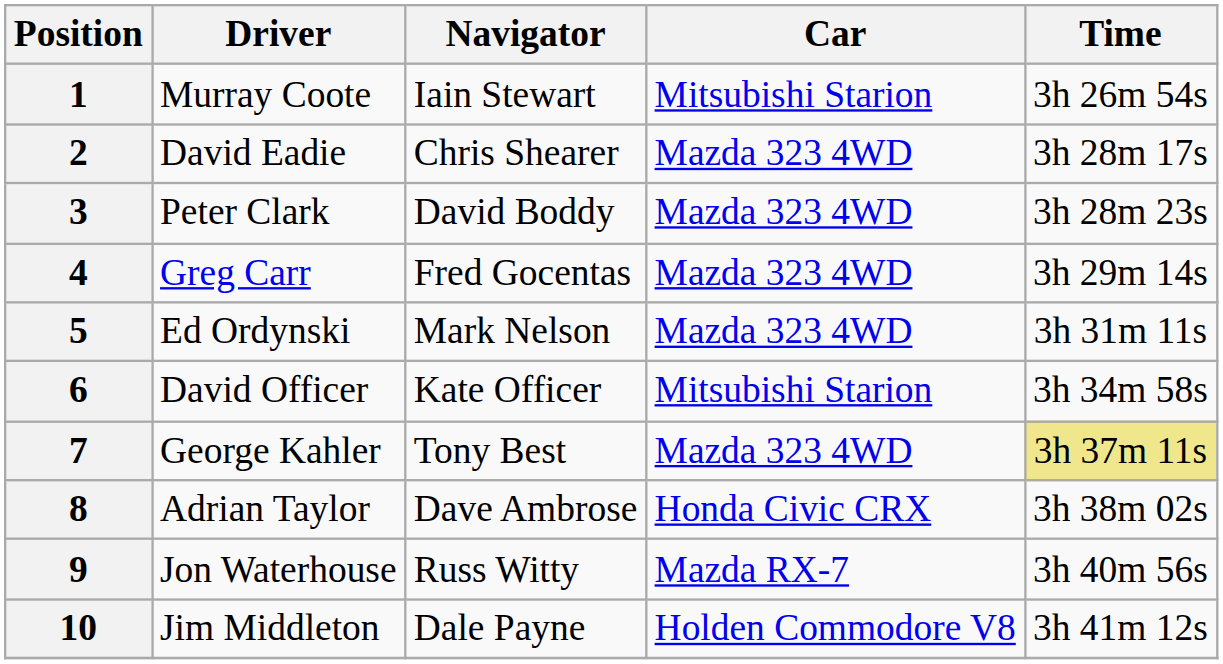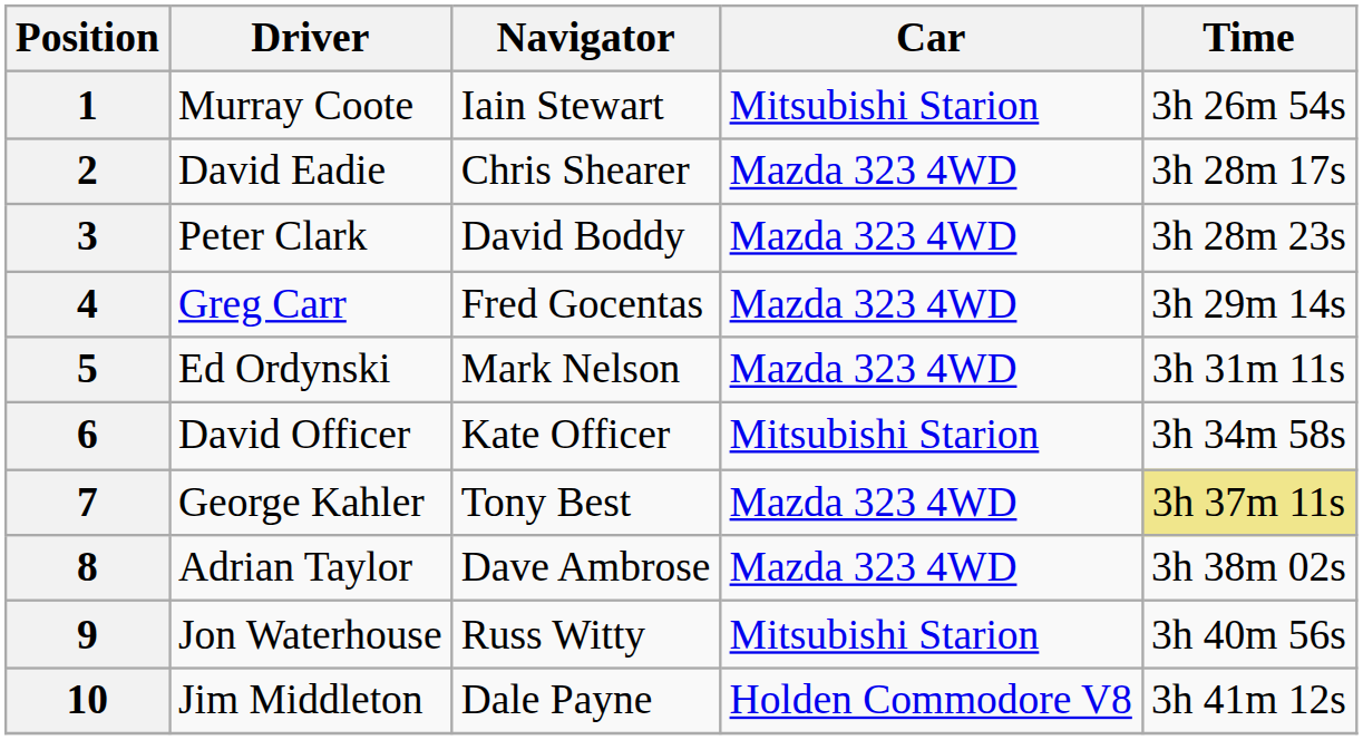8 | Car: Honda Civic CRX -> Mazda 323 4WD
9 | Car: Mazda RX-7 -> Mitsubishi Starion
